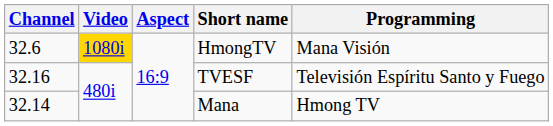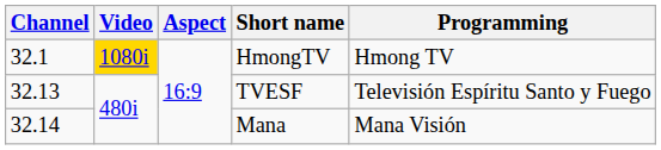HmongTV | Channel: 32.6 -> 32.1
HmongTV | Programming: Mana Visión -> Hmong TV
TVESF | Channel: 32.16 -> 32.13
Mana | Programming: Hmong TV -> Mana Visión
